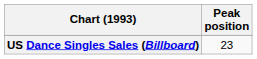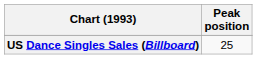US Dance Singles Sales (Billboard) | Peak position: 23 -> 25
